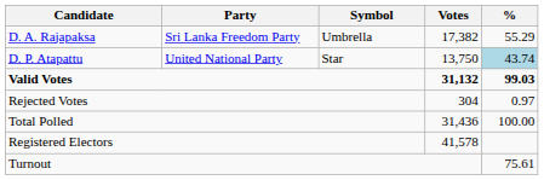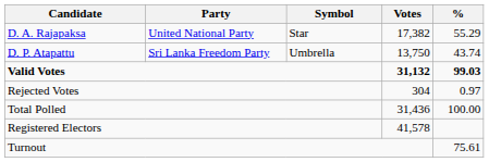D. A. Rajapaksa | Party: Sri Lanka Freedom Party -> United National Party
D. A. Rajapaksa | Symbol: Umbrella -> Star
D. P. Atapattu | Party: United National Party -> Sri Lanka Freedom Party
D. P. Atapattu | Symbol: Star -> Umbrella
D. P. Atapattu | %: lightblue background -> no background
